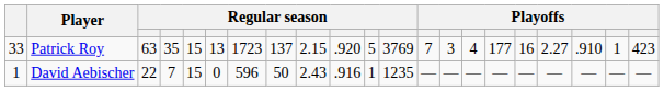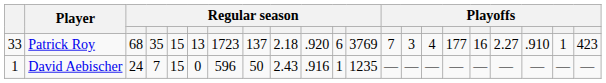Patrick Roy | column 3: 63 -> 68
Patrick Roy | column 9: 2.15 -> 2.18
Patrick Roy | column 11: 5 -> 6
David Aebischer | column 3: 22 -> 24
